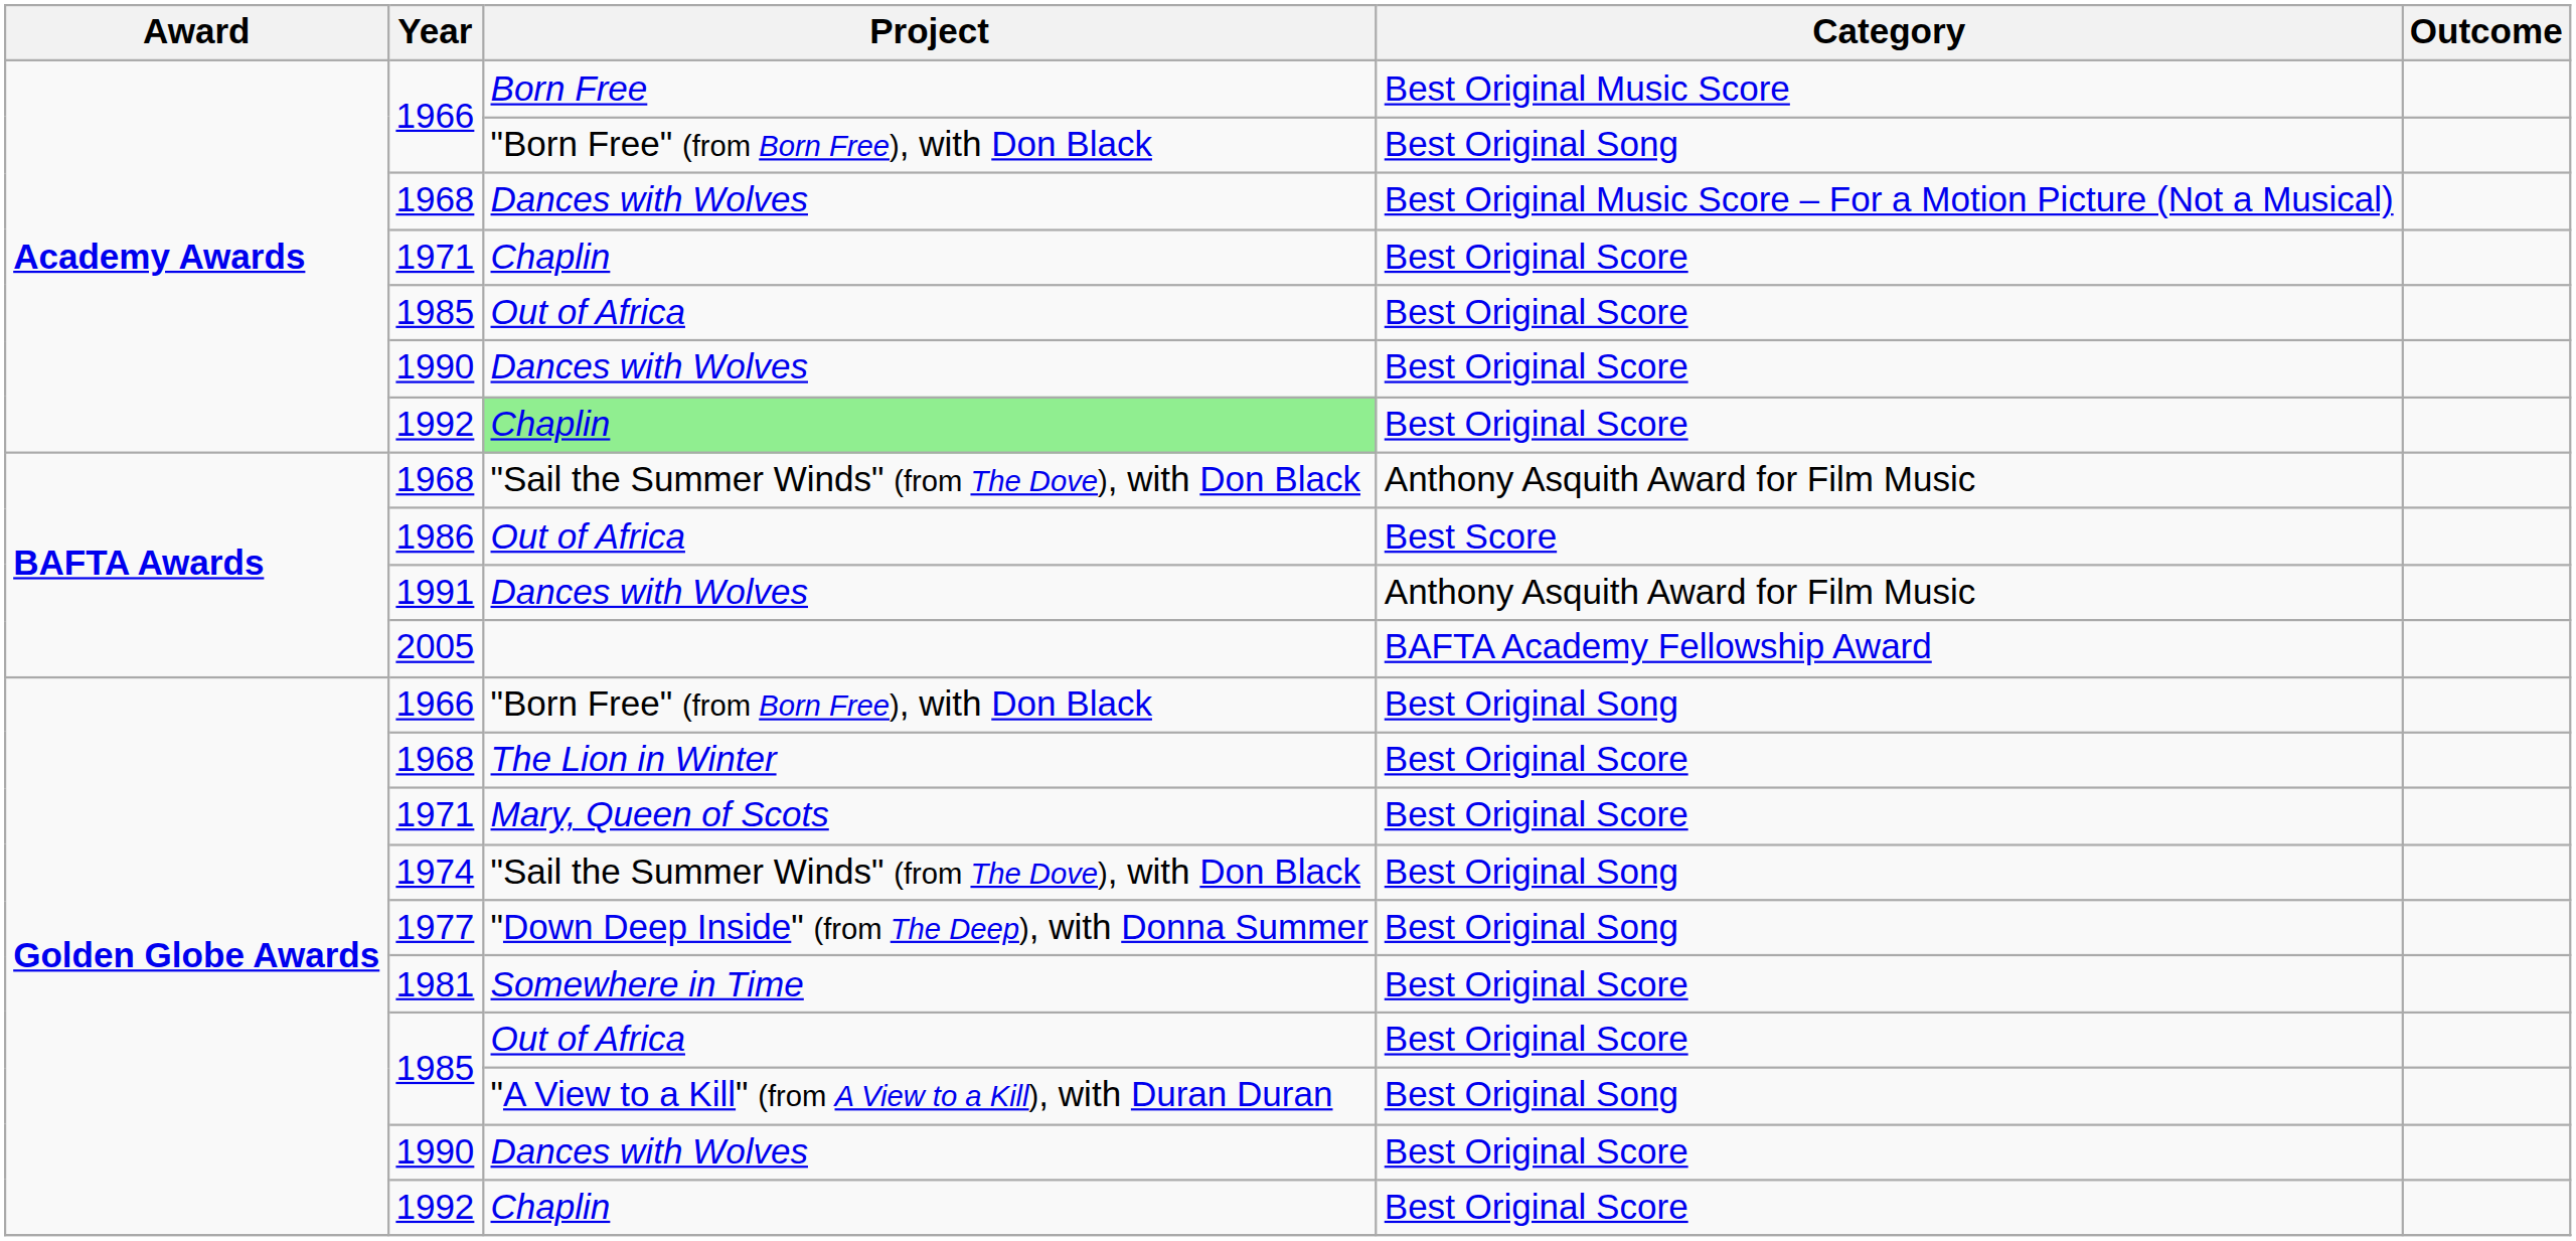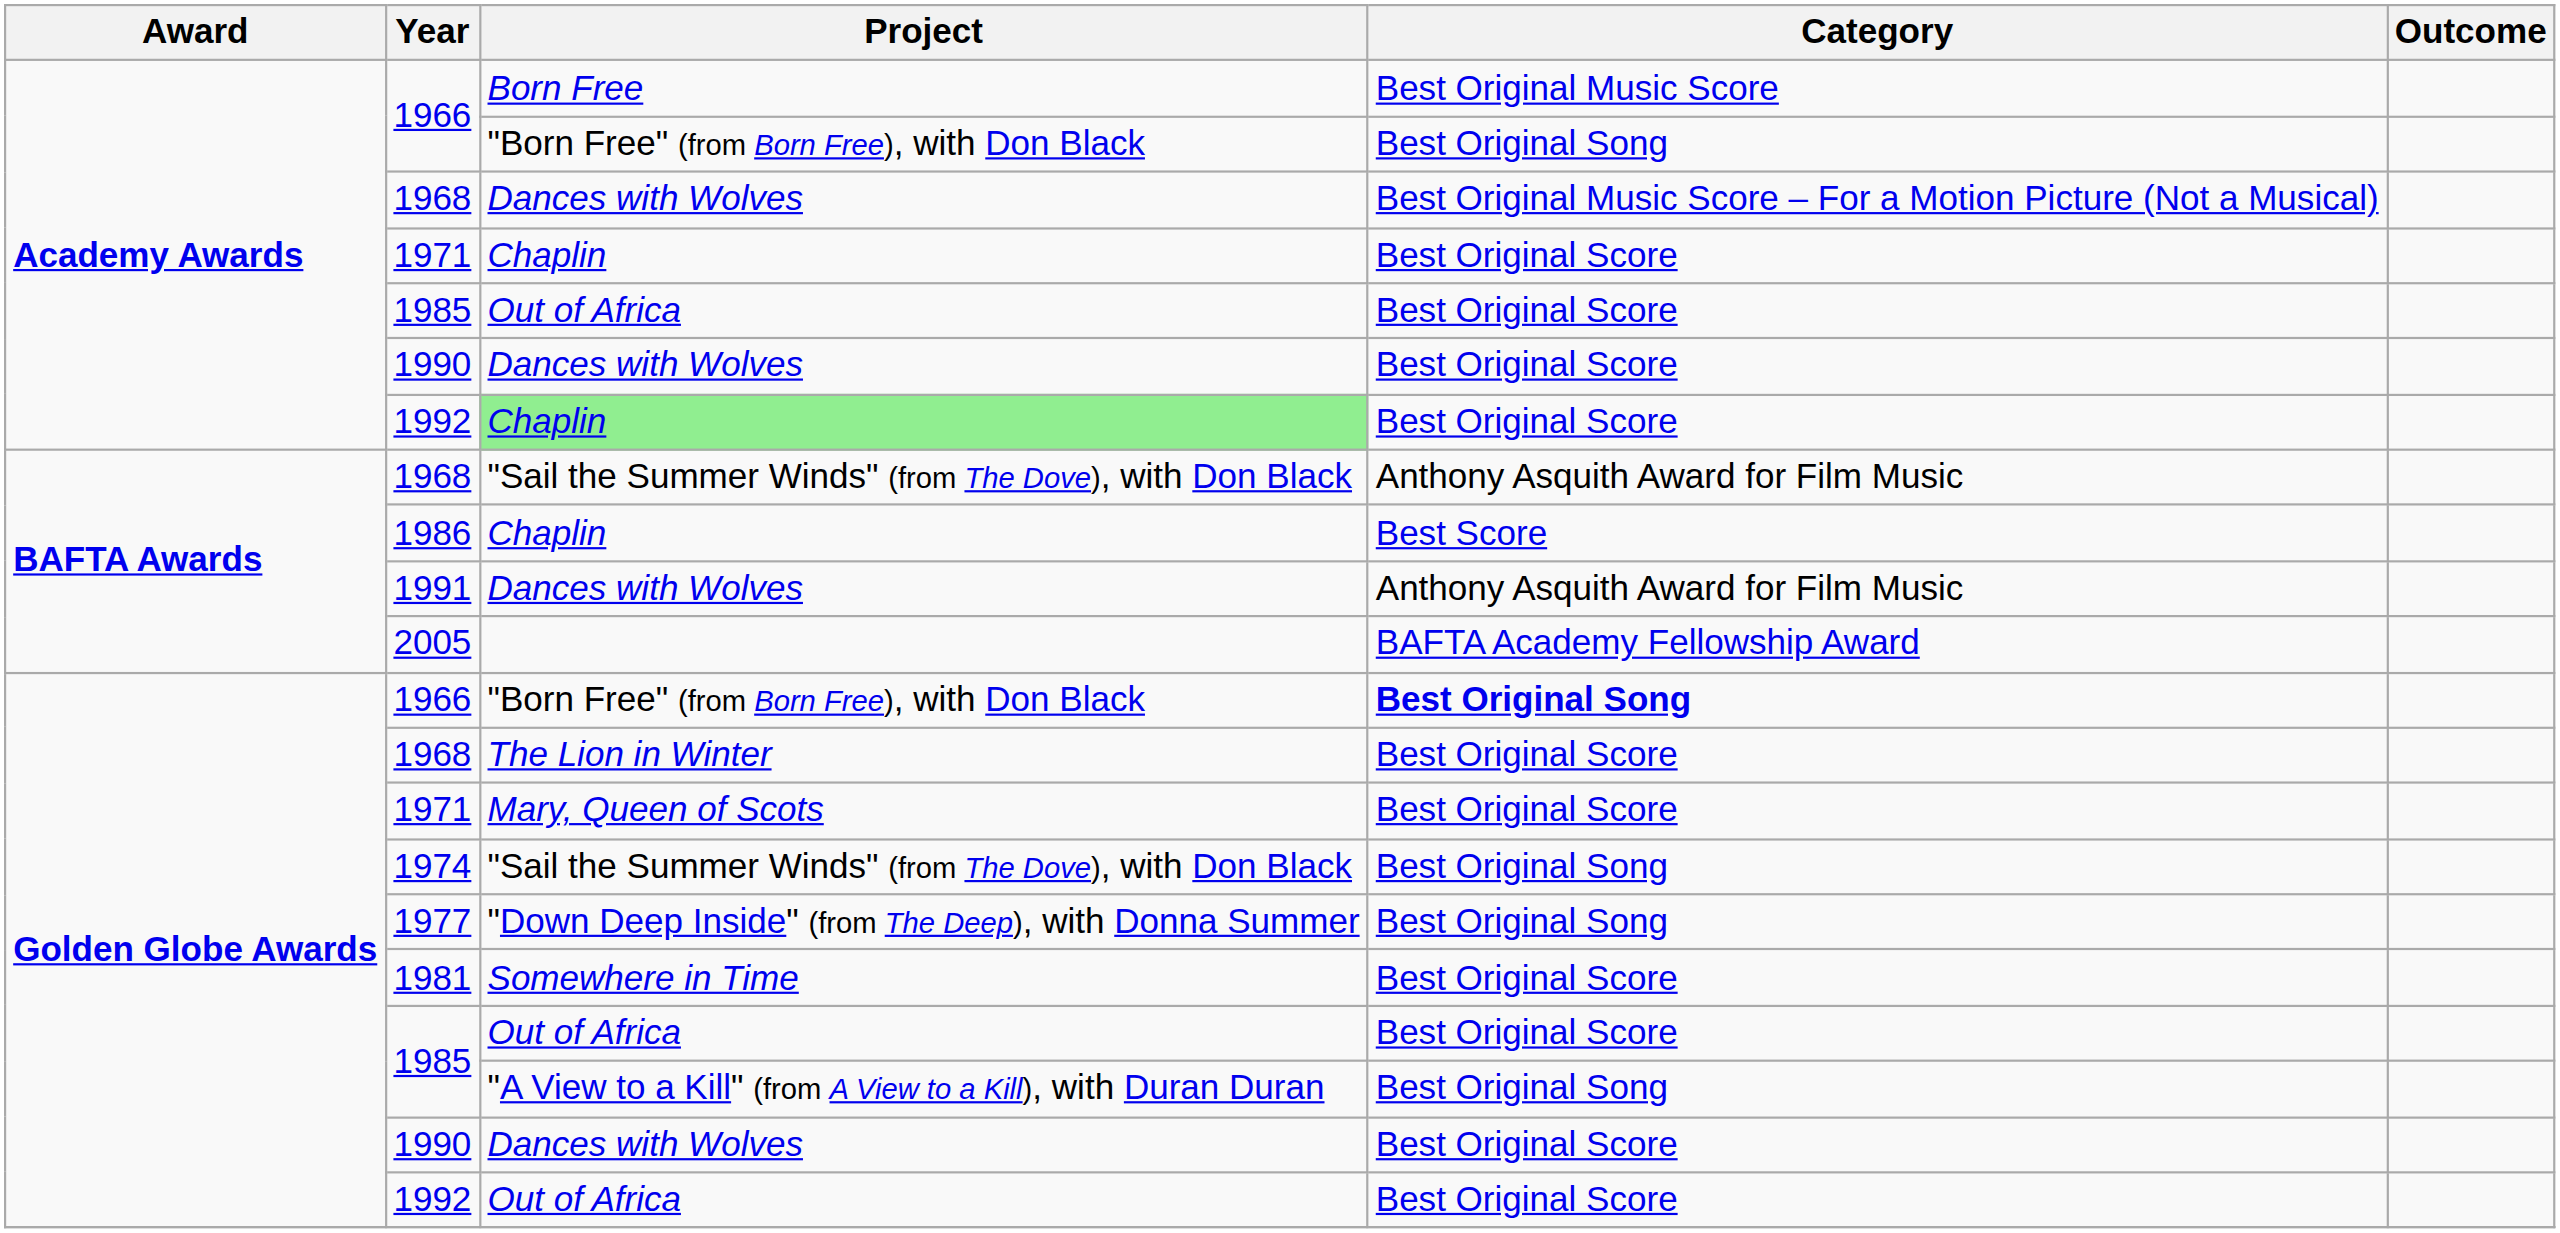1986 | Project: Out of Africa -> Chaplin
Golden Globe Awards / 1966 | Category: normal -> bold
Golden Globe Awards / 1992 | Project: Chaplin -> Out of Africa
